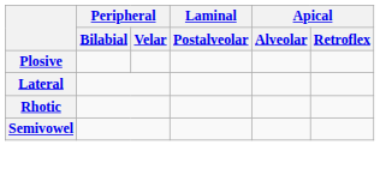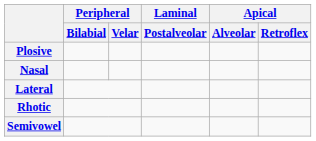+ row: Nasal
